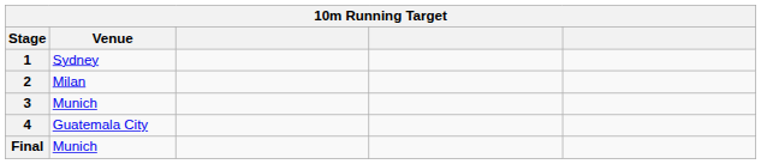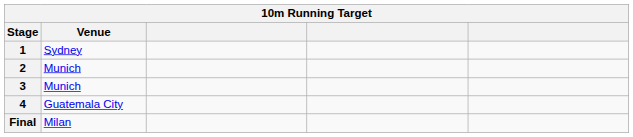2 | Venue: Milan -> Munich
Final | Venue: Munich -> Milan
